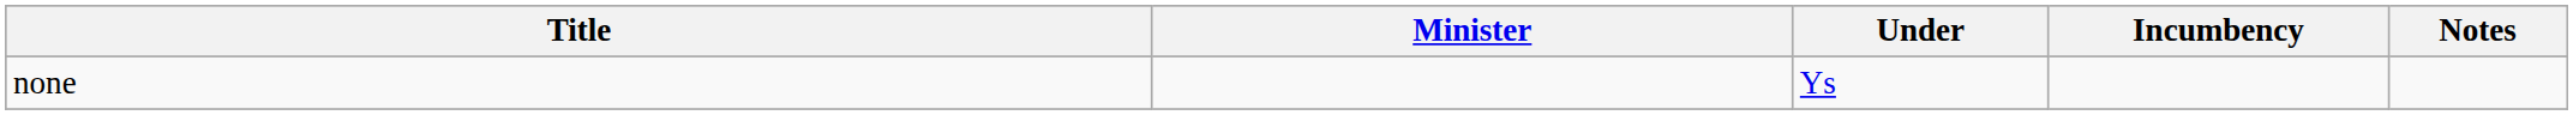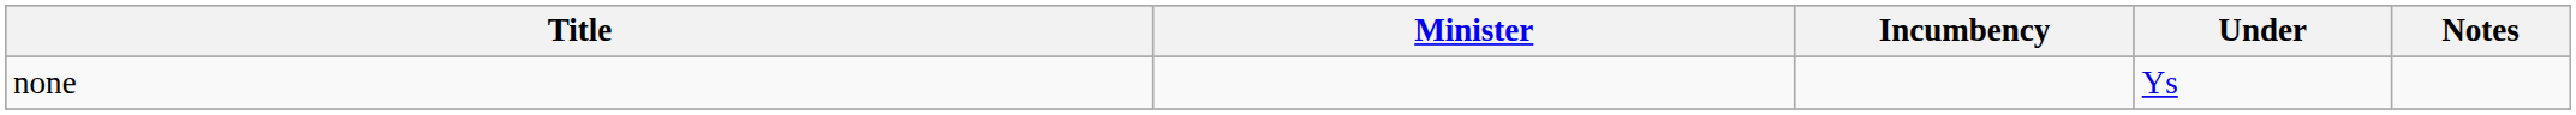columns swapped: Incumbency <-> Under
